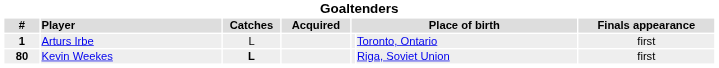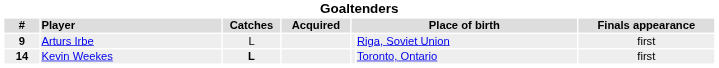Arturs Irbe | #: 1 -> 9
Arturs Irbe | column 6: Toronto, Ontario -> Riga, Soviet Union
Kevin Weekes | #: 80 -> 14
Kevin Weekes | column 6: Riga, Soviet Union -> Toronto, Ontario
